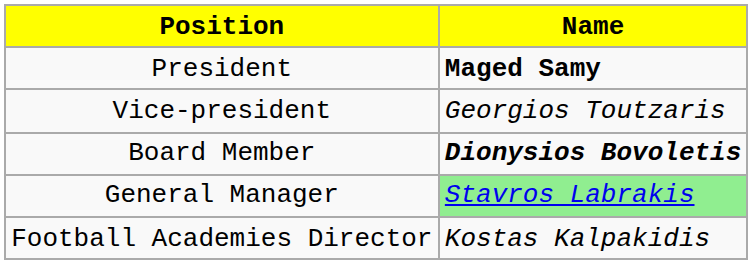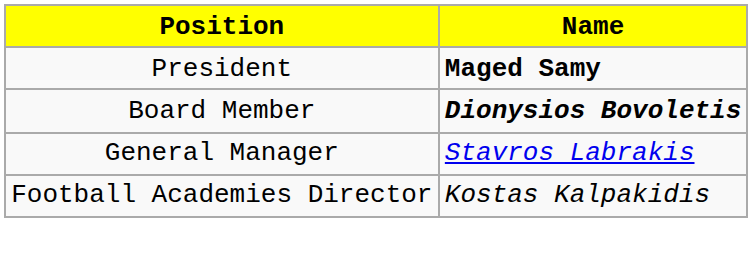- row: Vice-president | Georgios Toutzaris
General Manager | Name: lightgreen background -> no background
